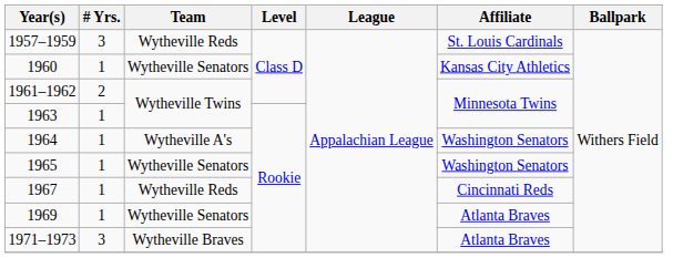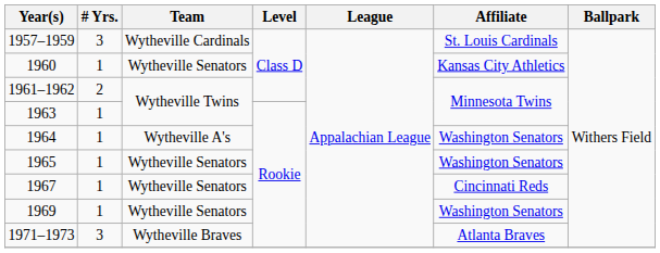1957–1959 | Team: Wytheville Reds -> Wytheville Cardinals
1967 | Team: Wytheville Reds -> Wytheville Senators
1969 | Affiliate: Atlanta Braves -> Washington Senators
